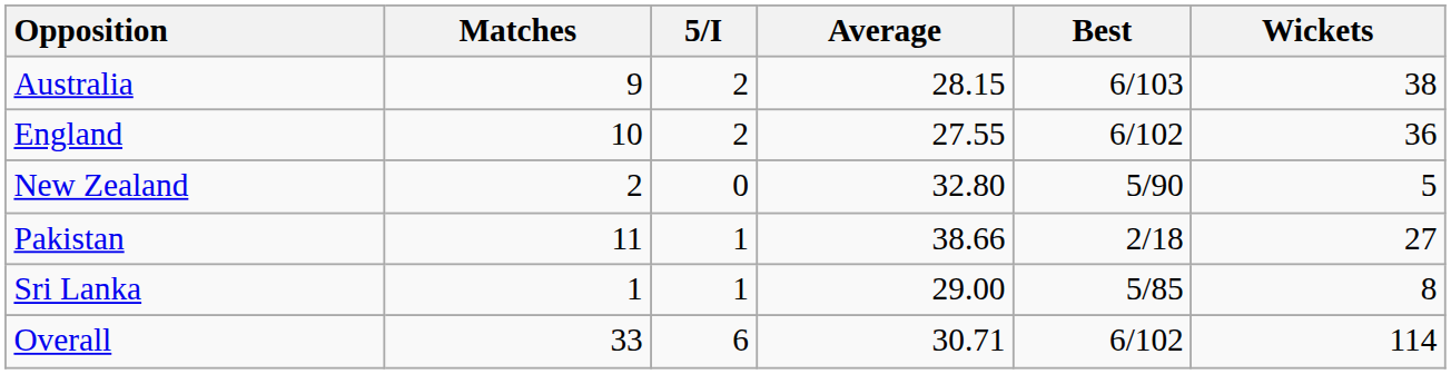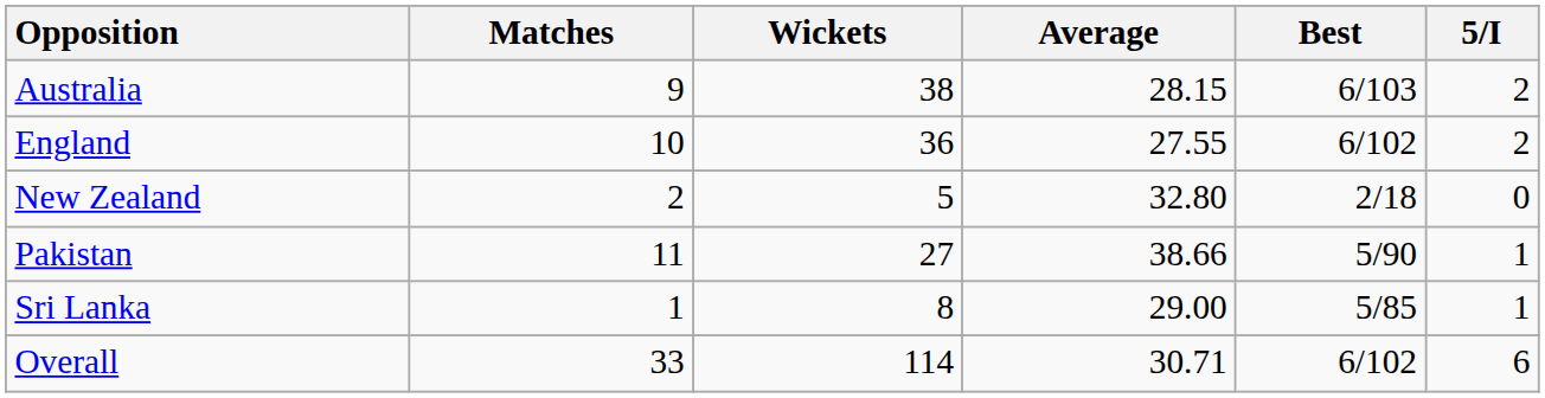columns swapped: Wickets <-> 5/I
New Zealand | Best: 5/90 -> 2/18
Pakistan | Best: 2/18 -> 5/90
